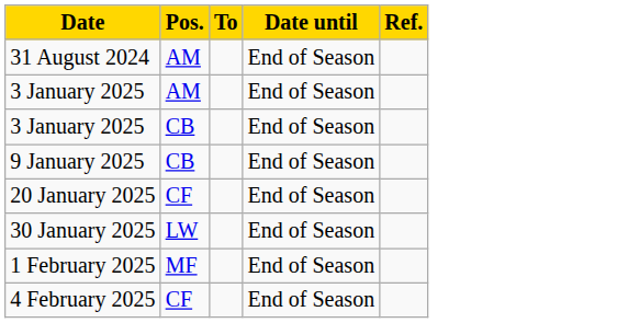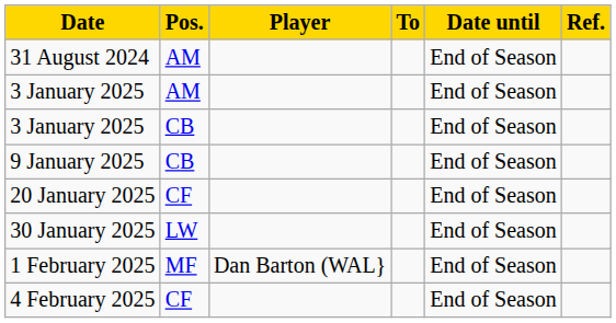+ column: Player | Dan Barton (WAL}
